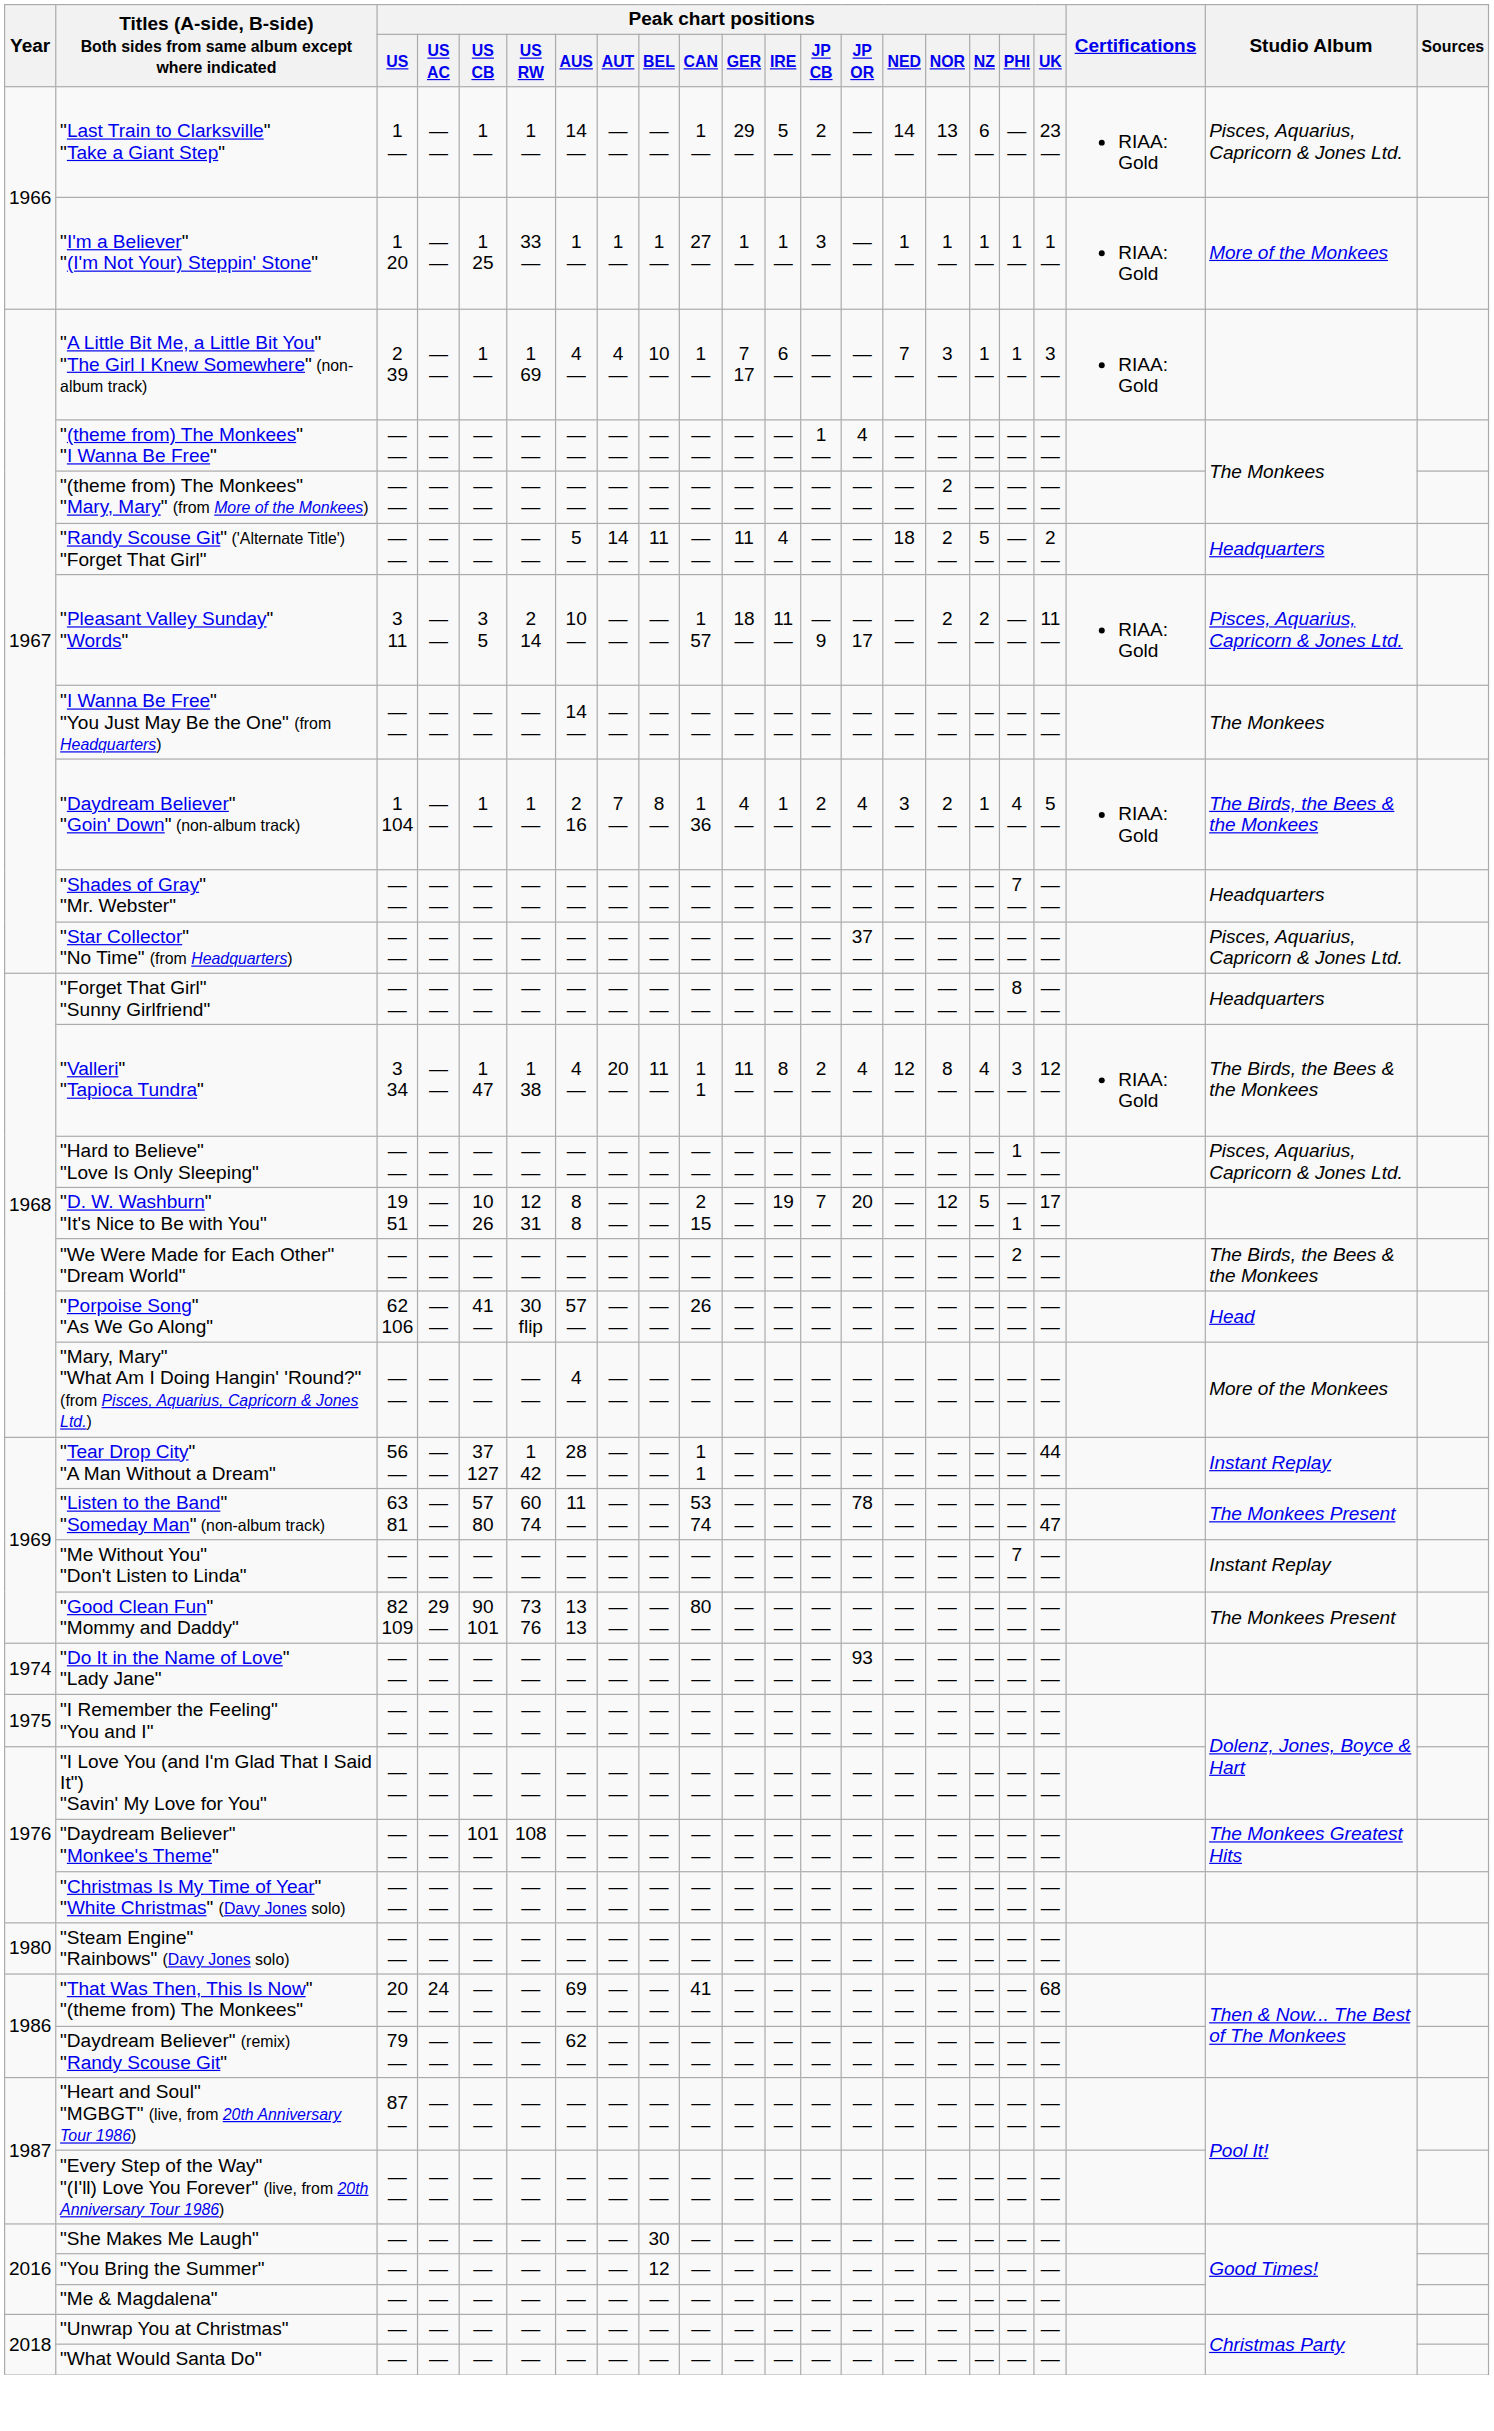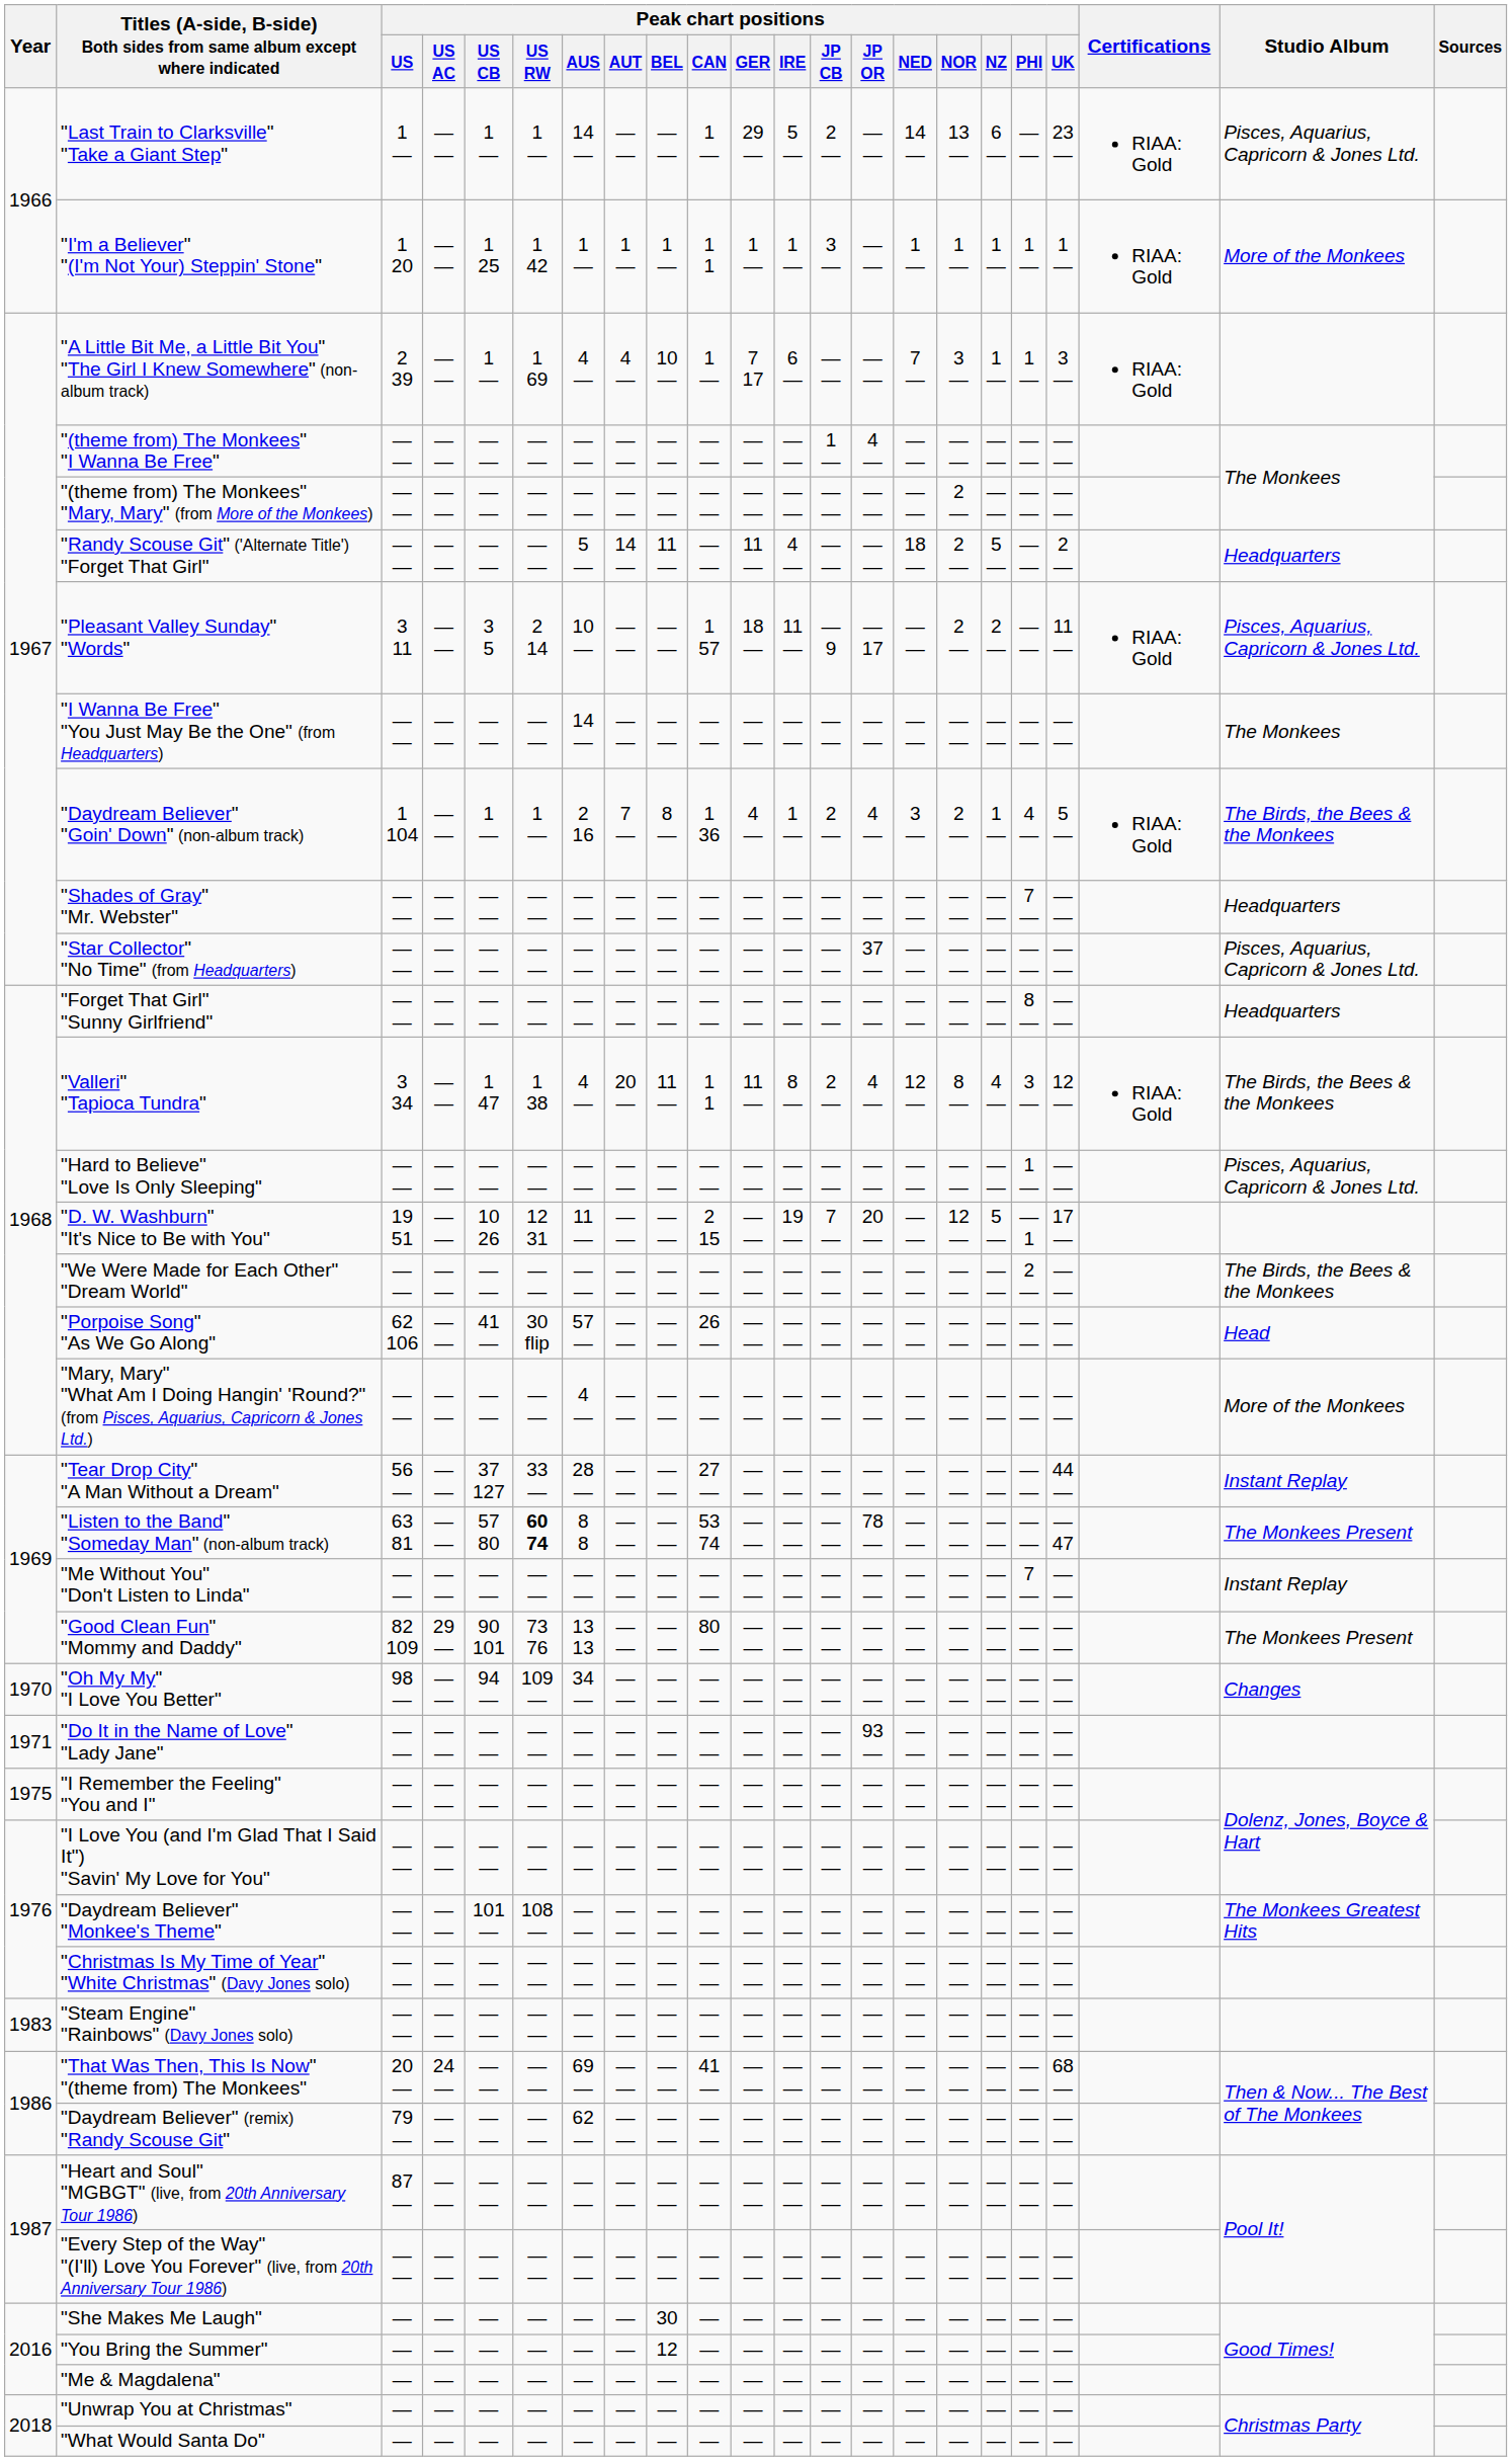"I'm a Believer" "(I'm Not Your) Steppin' Stone" | Peak chart positions / US RW: 33 — -> 1 42
"I'm a Believer" "(I'm Not Your) Steppin' Stone" | Peak chart positions / CAN: 27 — -> 1 1
"D. W. Washburn" "It's Nice to Be with You" | Peak chart positions / AUS: 8 8 -> 11 —
"Tear Drop City" "A Man Without a Dream" | Peak chart positions / US RW: 1 42 -> 33 —
"Tear Drop City" "A Man Without a Dream" | Peak chart positions / CAN: 1 1 -> 27 —
"Listen to the Band" "Someday Man" (non-album track) | Peak chart positions / US RW: normal -> bold
"Listen to the Band" "Someday Man" (non-album track) | Peak chart positions / AUS: 11 — -> 8 8
+ row: 1970 | "Oh My My" "I Love You Better" | 98 — | — — | 94 — | 109 — | 34 — | — — | — — | — — | — — | — — | — — | — — | — — | — — | — — | — — | — — | Changes
"Do It in the Name of Love" "Lady Jane" | Year: 1974 -> 1971
"Steam Engine" "Rainbows" (Davy Jones solo) | Year: 1980 -> 1983
